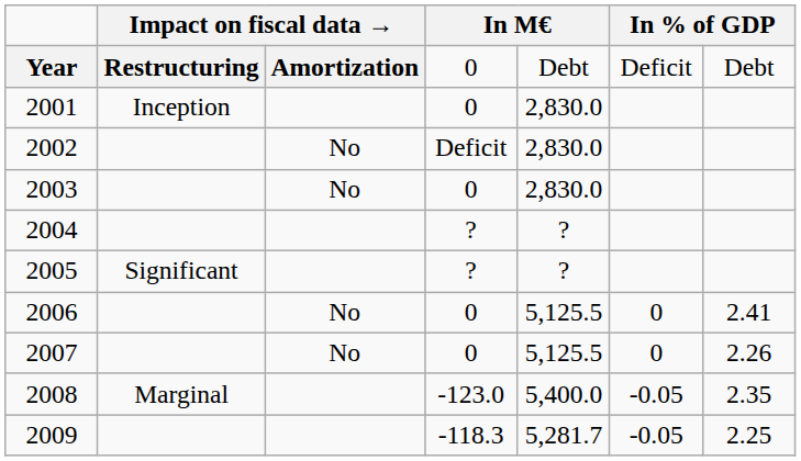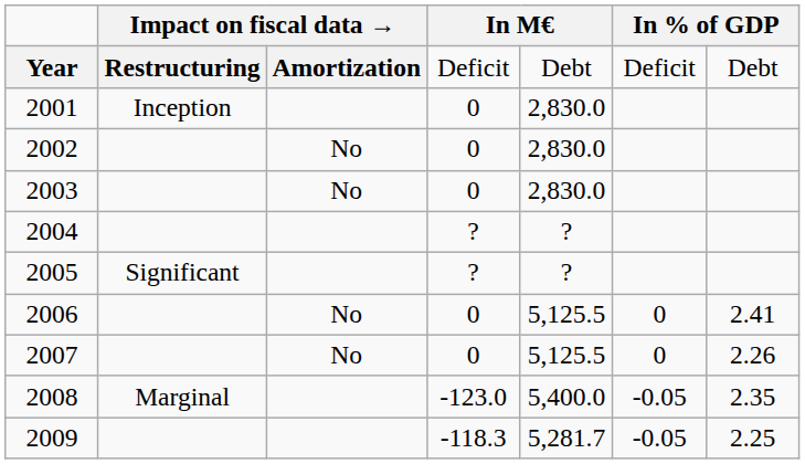Year | column 4: 0 -> Deficit
2002 | column 4: Deficit -> 0
